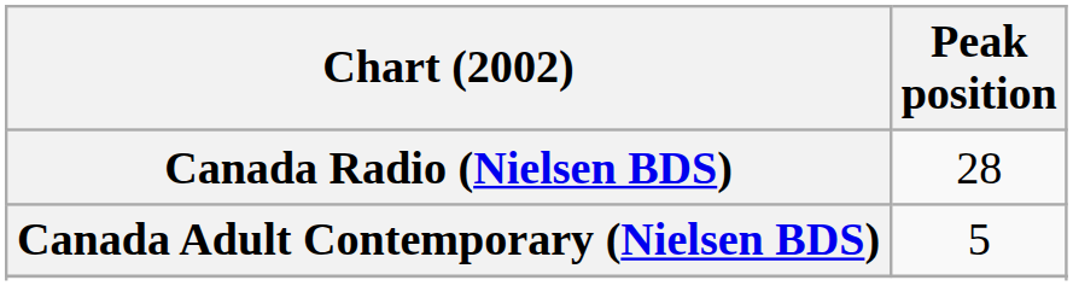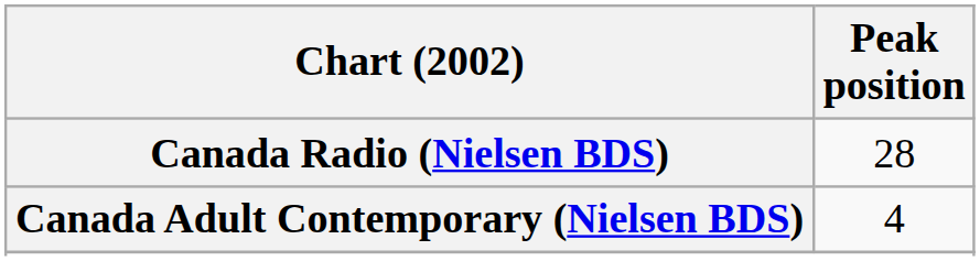Canada Adult Contemporary (Nielsen BDS) | Peak position: 5 -> 4
